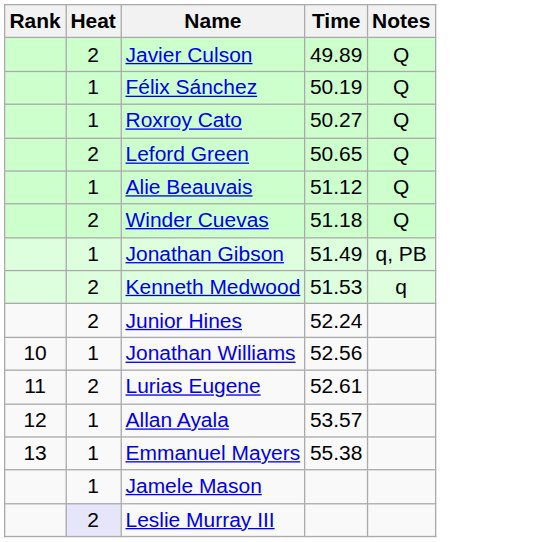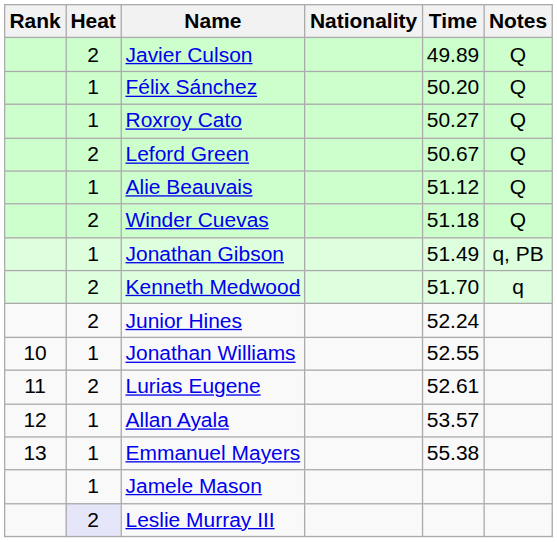+ column: Nationality
Félix Sánchez | Time: 50.19 -> 50.20
Leford Green | Time: 50.65 -> 50.67
Kenneth Medwood | Time: 51.53 -> 51.70
Jonathan Williams | Time: 52.56 -> 52.55
